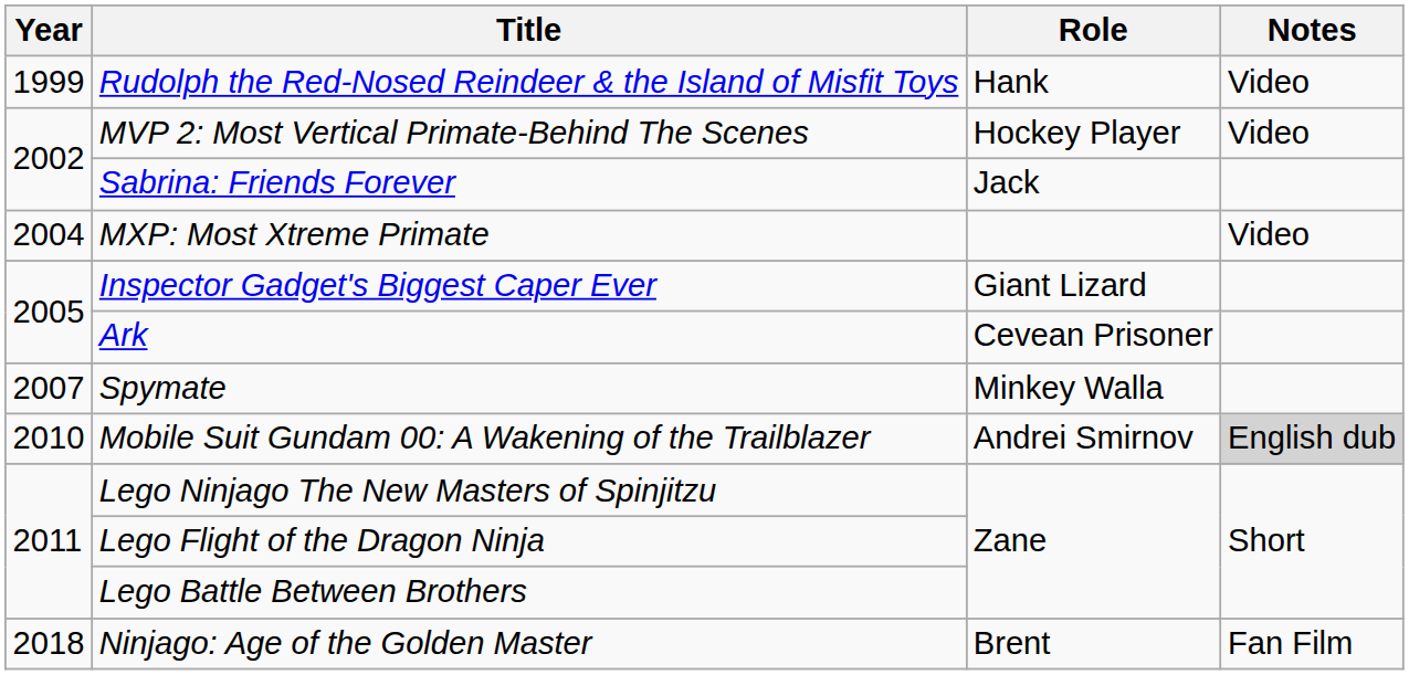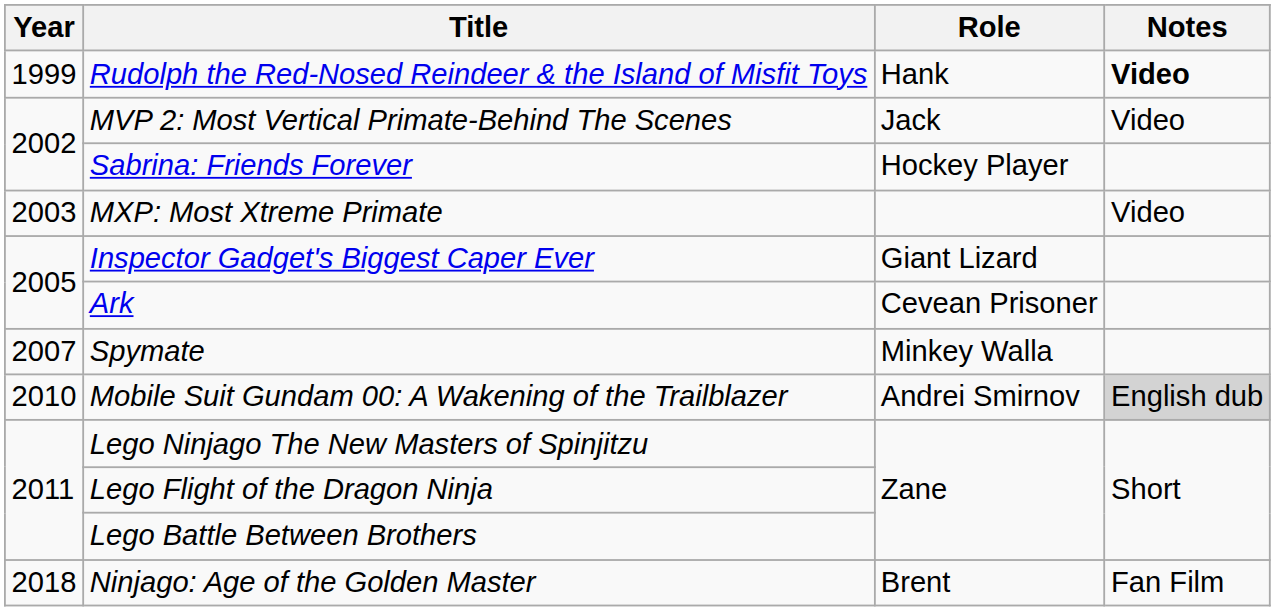Rudolph the Red-Nosed Reindeer & the Island of Misfit Toys | Notes: normal -> bold
MVP 2: Most Vertical Primate-Behind The Scenes | Role: Hockey Player -> Jack
Sabrina: Friends Forever | Role: Jack -> Hockey Player
MXP: Most Xtreme Primate | Year: 2004 -> 2003
